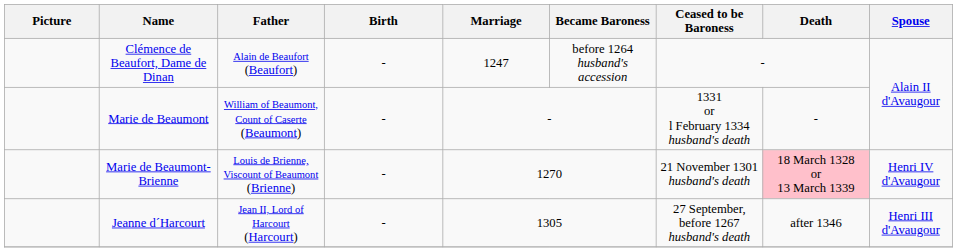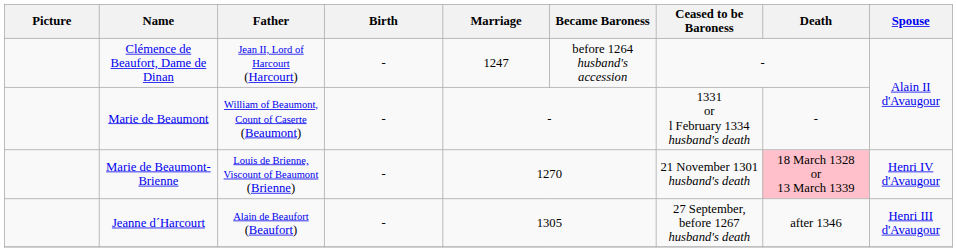Clémence de Beaufort, Dame de Dinan | Father: Alain de Beaufort (Beaufort) -> Jean II, Lord of Harcourt (Harcourt)
Jeanne d´Harcourt | Father: Jean II, Lord of Harcourt (Harcourt) -> Alain de Beaufort (Beaufort)
